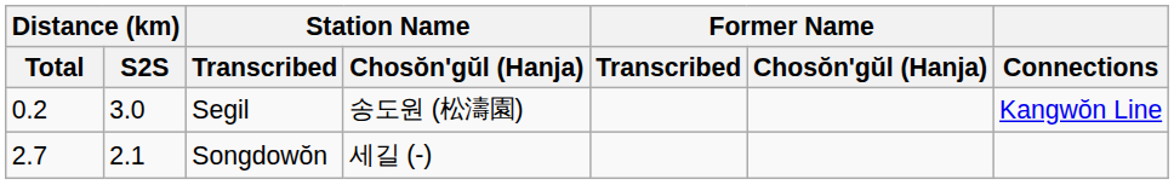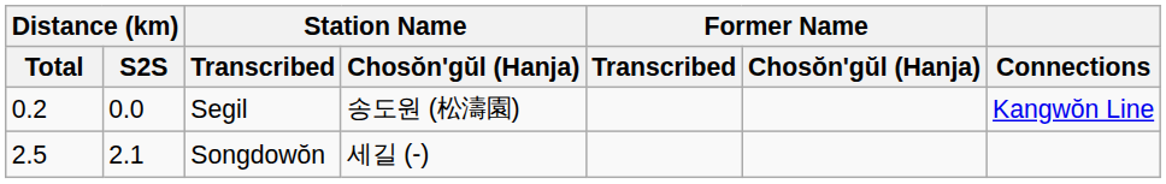Segil | Distance (km) / S2S: 3.0 -> 0.0
Songdowŏn | Distance (km) / Total: 2.7 -> 2.5
